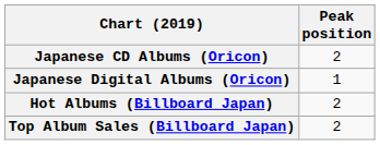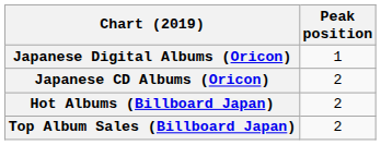rows swapped: Japanese CD Albums (Oricon) <-> Japanese Digital Albums (Oricon)
